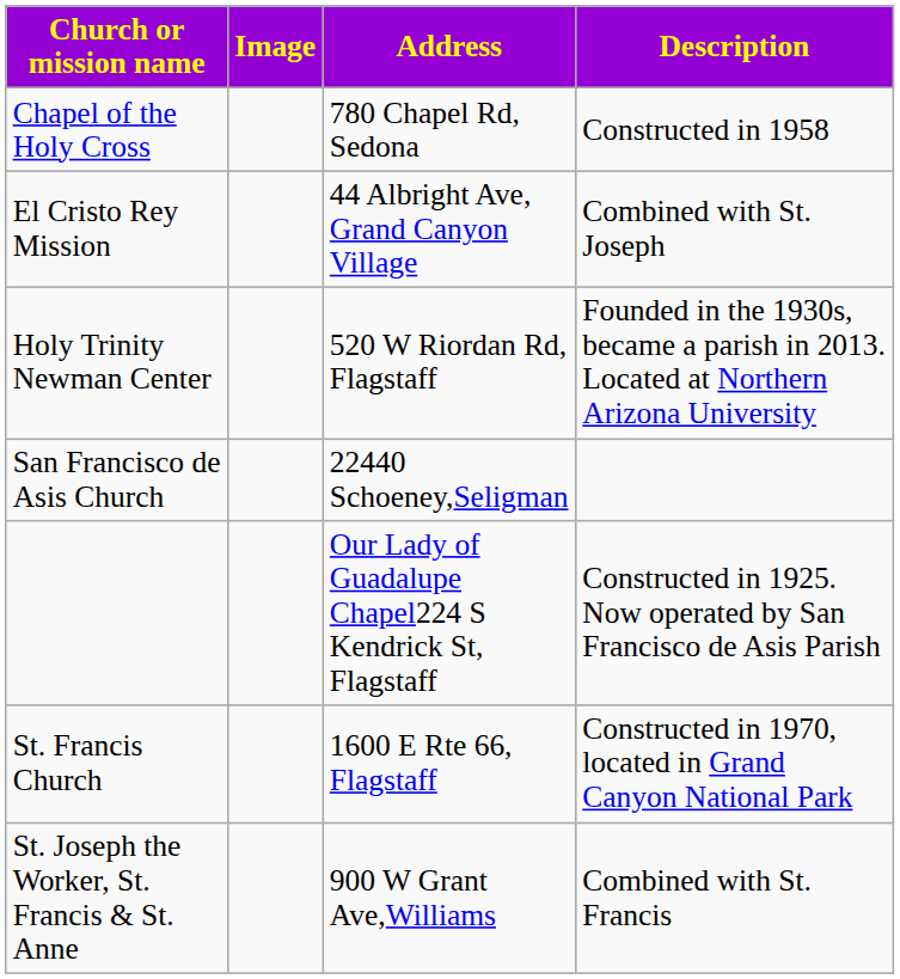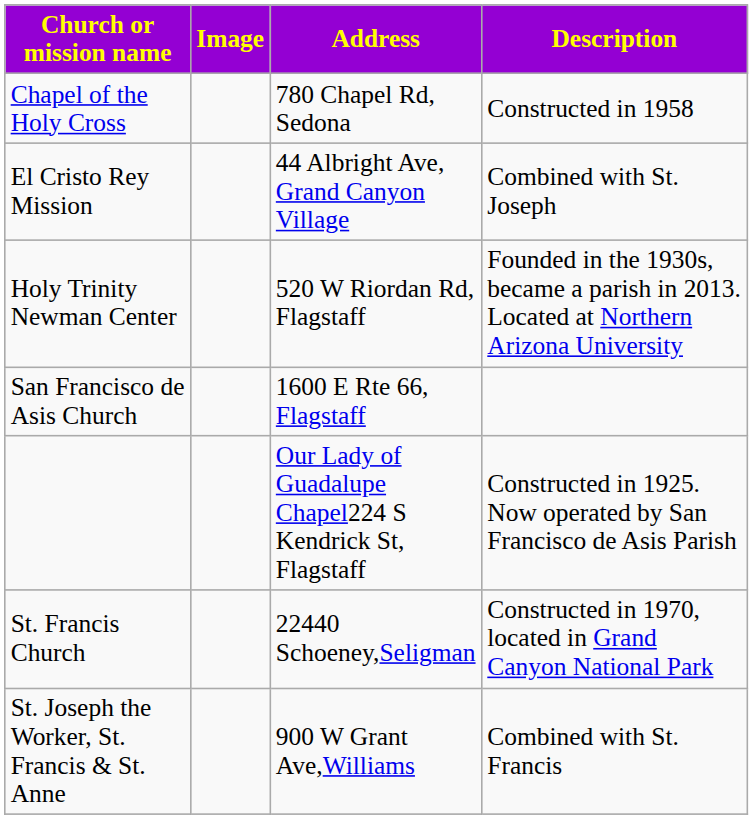San Francisco de Asis Church | Address: 22440 Schoeney,Seligman -> 1600 E Rte 66, Flagstaff
St. Francis Church | Address: 1600 E Rte 66, Flagstaff -> 22440 Schoeney,Seligman
